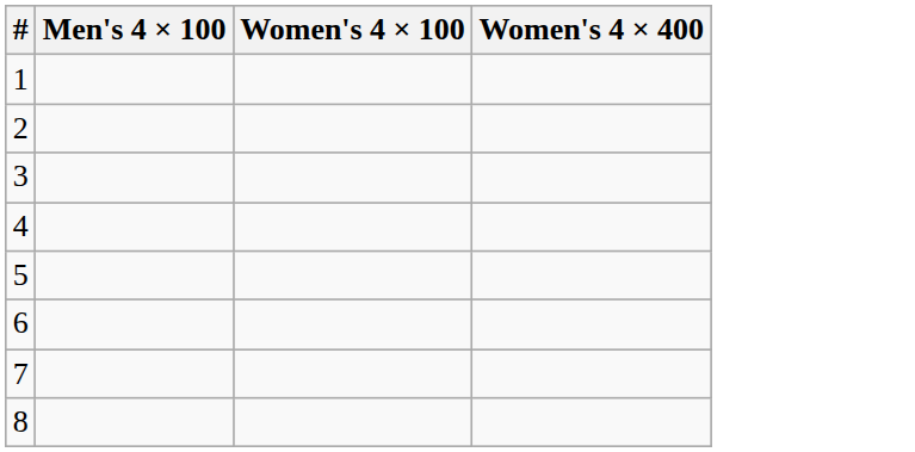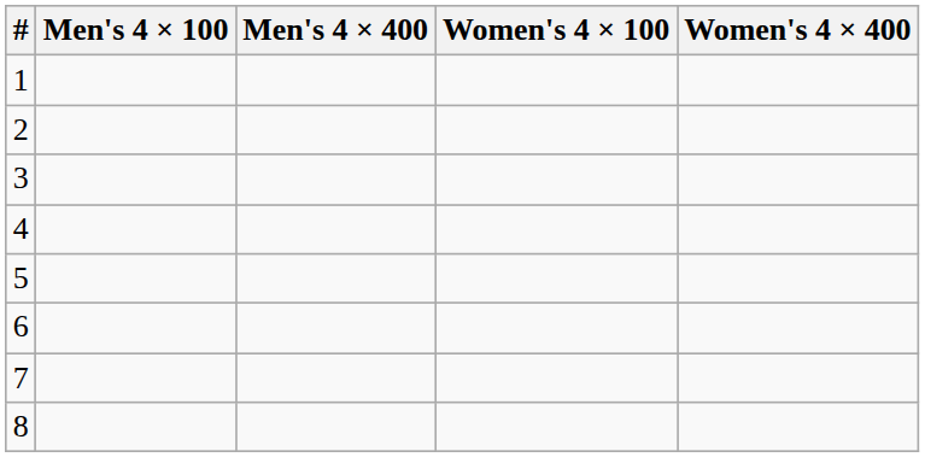+ column: Men's 4 × 400
